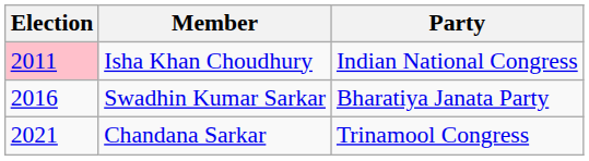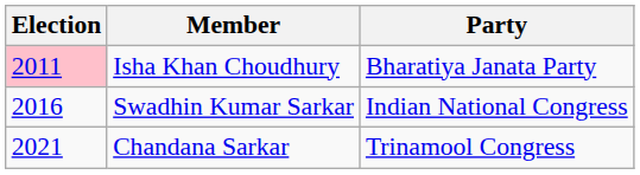Isha Khan Choudhury | column 3: Indian National Congress -> Bharatiya Janata Party
Swadhin Kumar Sarkar | column 3: Bharatiya Janata Party -> Indian National Congress
